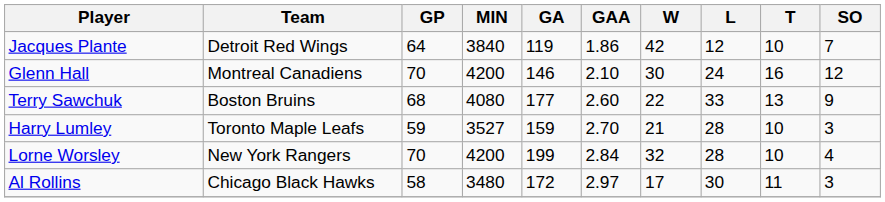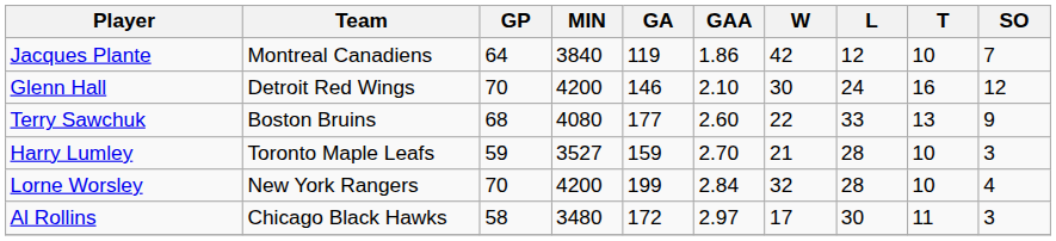Jacques Plante | Team: Detroit Red Wings -> Montreal Canadiens
Glenn Hall | Team: Montreal Canadiens -> Detroit Red Wings
